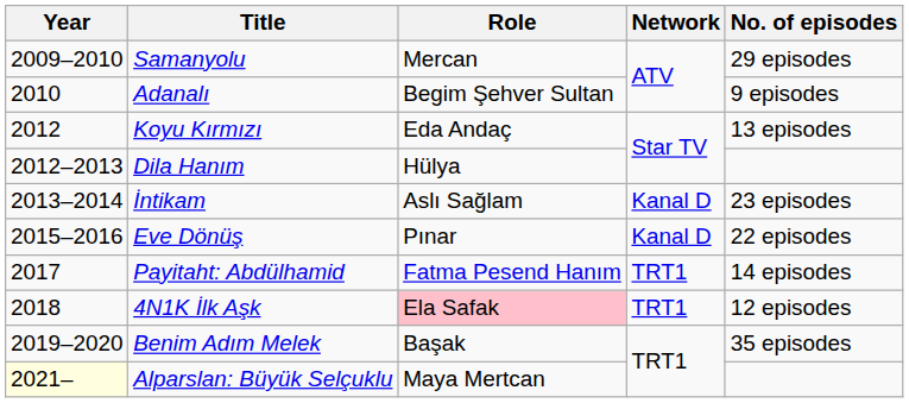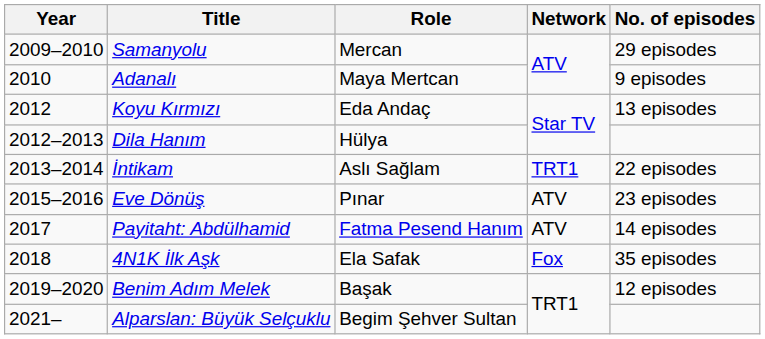Adanalı | Role: Begim Şehver Sultan -> Maya Mertcan
İntikam | Network: Kanal D -> TRT1
İntikam | No. of episodes: 23 episodes -> 22 episodes
Eve Dönüş | Network: Kanal D -> ATV
Eve Dönüş | No. of episodes: 22 episodes -> 23 episodes
Payitaht: Abdülhamid | Network: TRT1 -> ATV
4N1K İlk Aşk | Role: pink background -> no background
4N1K İlk Aşk | Network: TRT1 -> Fox
4N1K İlk Aşk | No. of episodes: 12 episodes -> 35 episodes
Benim Adım Melek | No. of episodes: 35 episodes -> 12 episodes
Alparslan: Büyük Selçuklu | Year: lightyellow background -> no background
Alparslan: Büyük Selçuklu | Role: Maya Mertcan -> Begim Şehver Sultan
